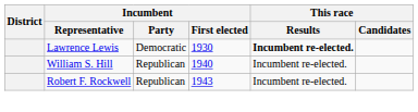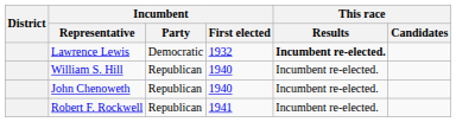Lawrence Lewis | Incumbent / First elected: 1930 -> 1932
+ row: John Chenoweth | Republican | 1940 | Incumbent re-elected.
Robert F. Rockwell | Incumbent / First elected: 1943 -> 1941
